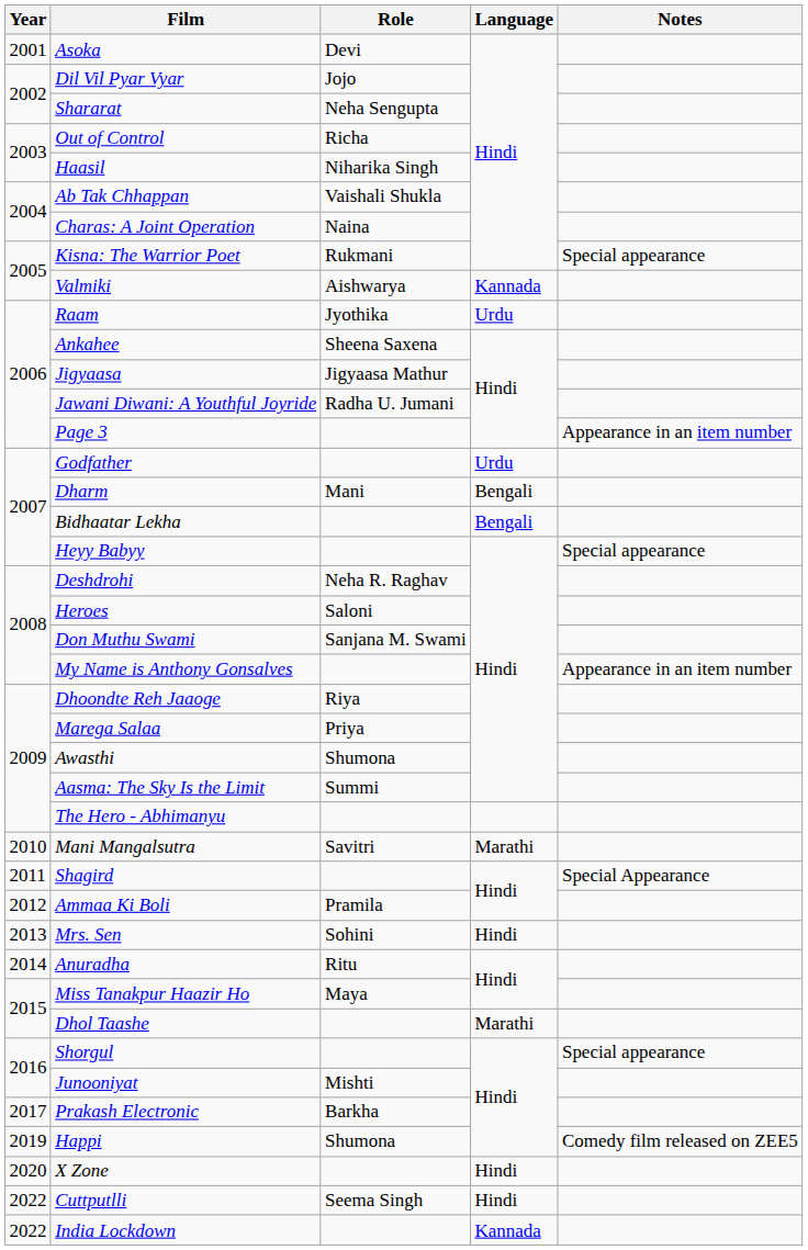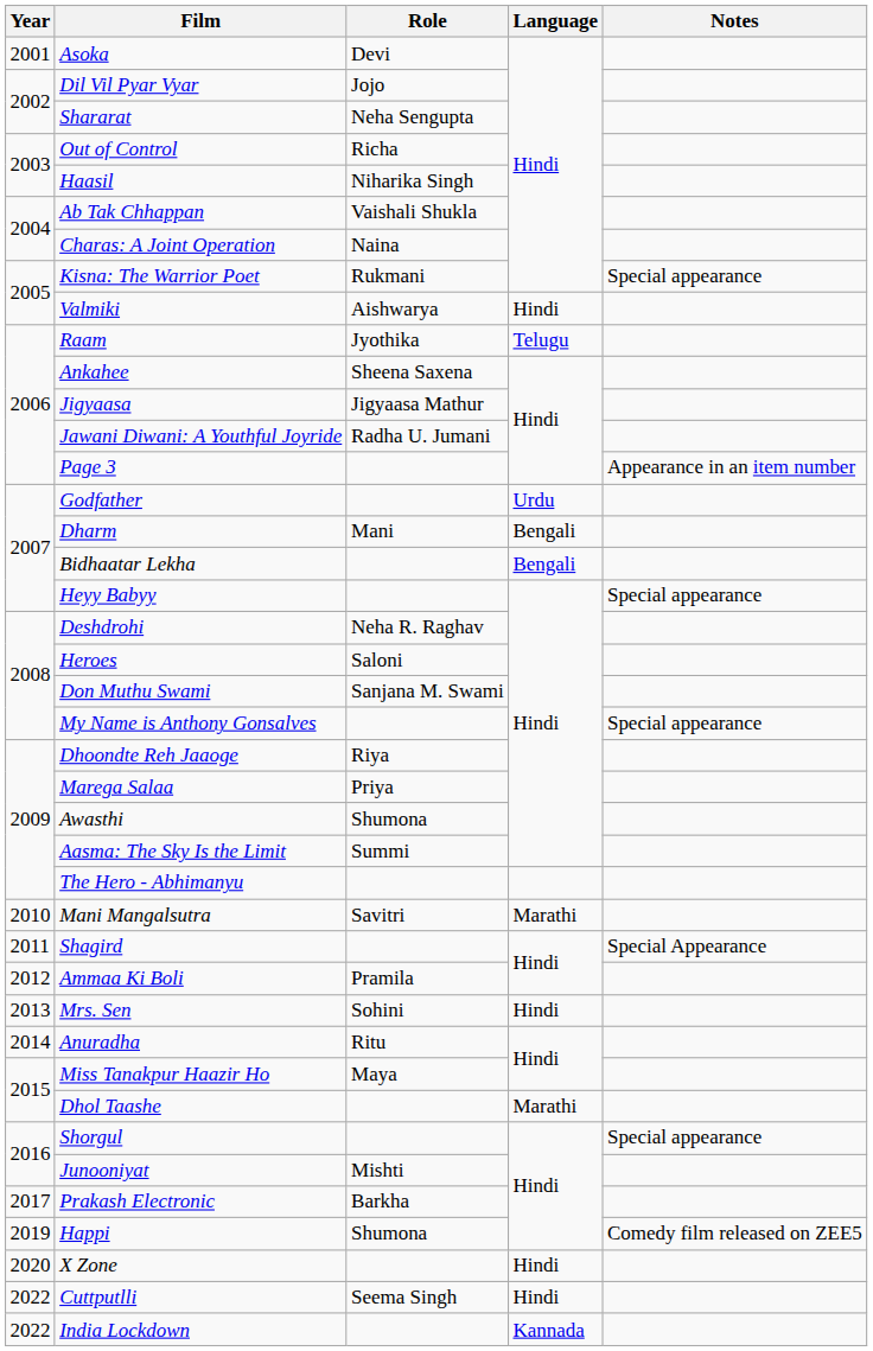Valmiki | Language: Kannada -> Hindi
Raam | Language: Urdu -> Telugu
My Name is Anthony Gonsalves | Notes: Appearance in an item number -> Special appearance
